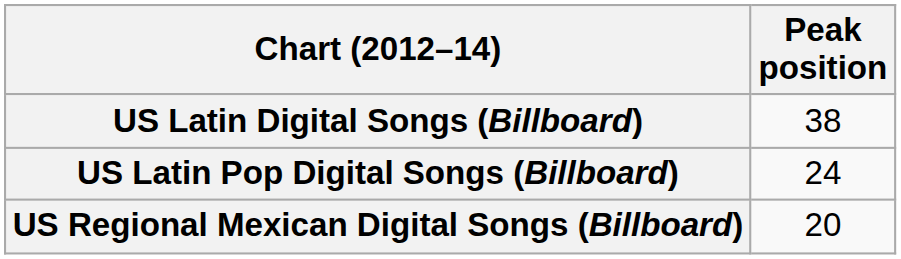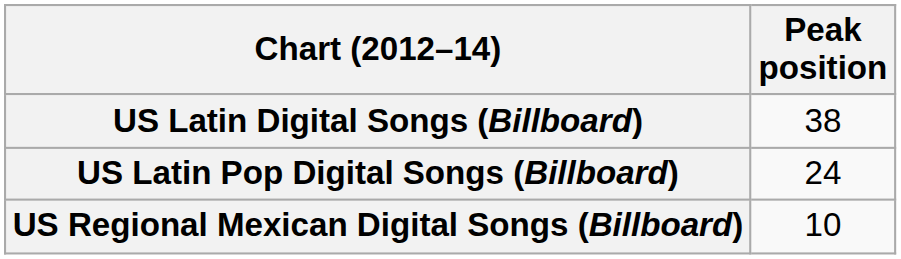US Regional Mexican Digital Songs (Billboard) | Peak position: 20 -> 10
